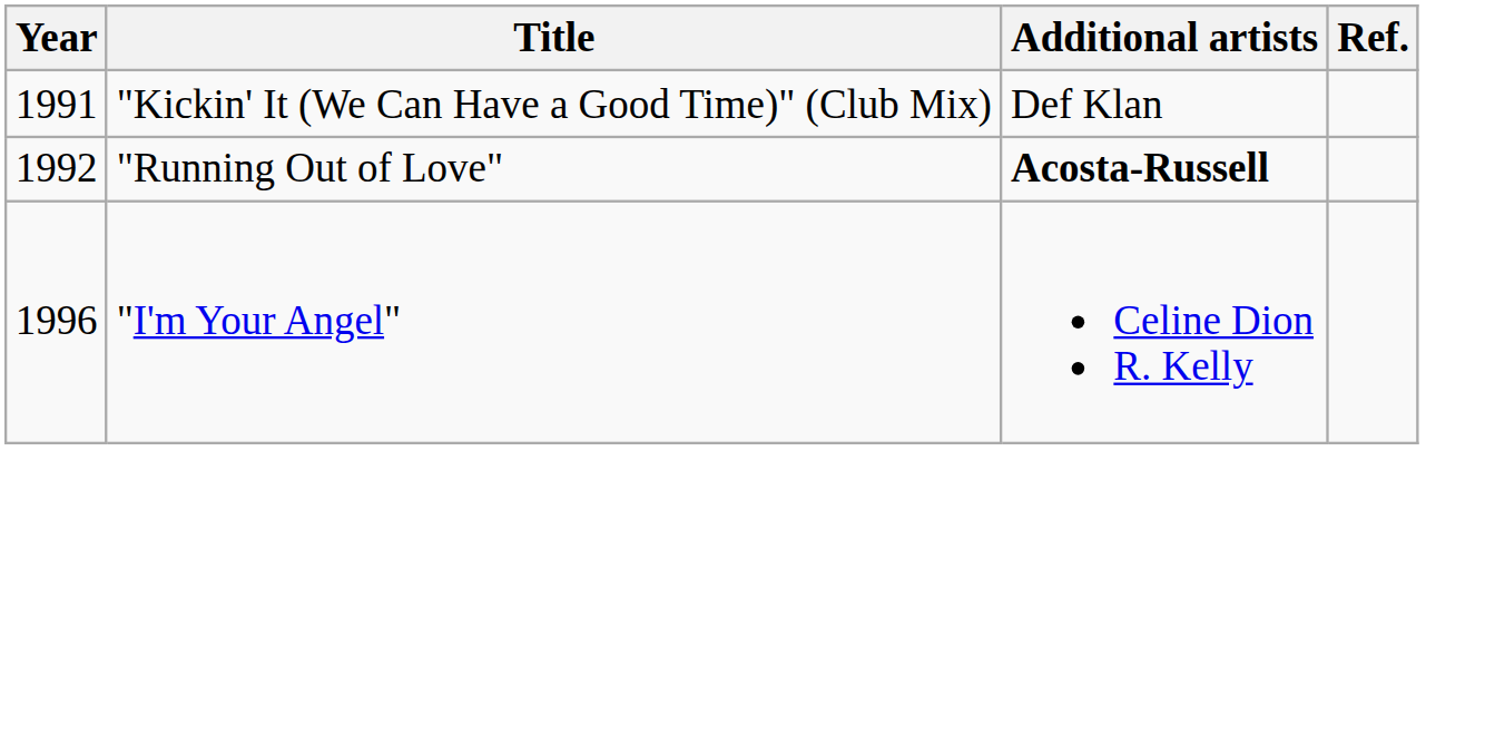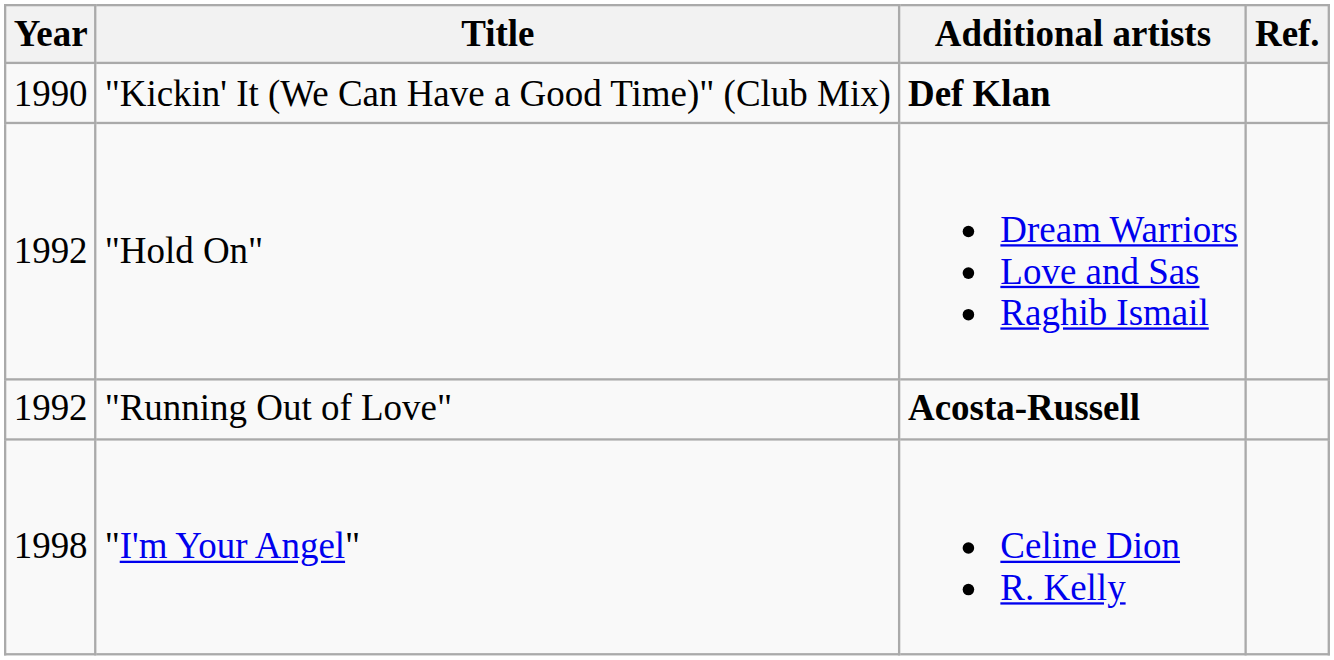"Kickin' It (We Can Have a Good Time)" (Club Mix) | Year: 1991 -> 1990
"Kickin' It (We Can Have a Good Time)" (Club Mix) | Additional artists: normal -> bold
+ row: 1992 | "Hold On" | Dream Warriors Love and Sas Raghib Ismail
"I'm Your Angel" | Year: 1996 -> 1998
